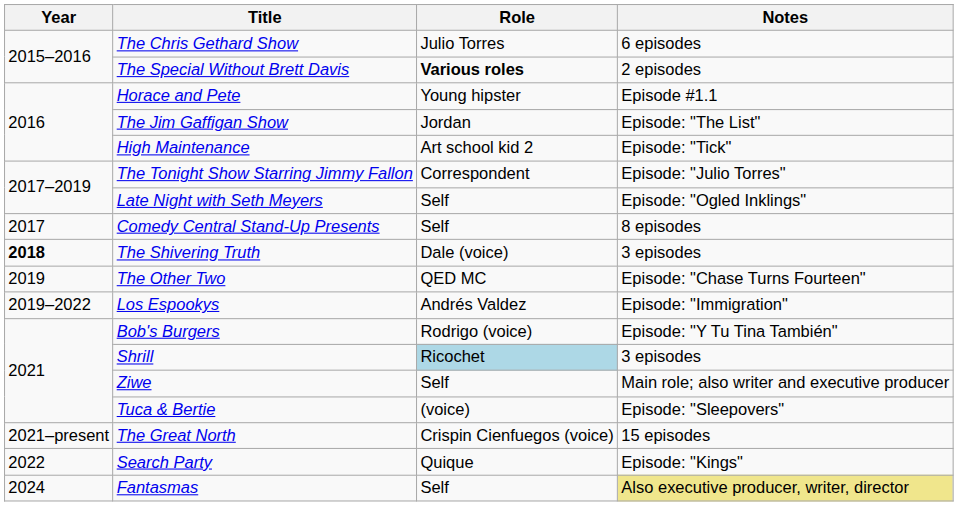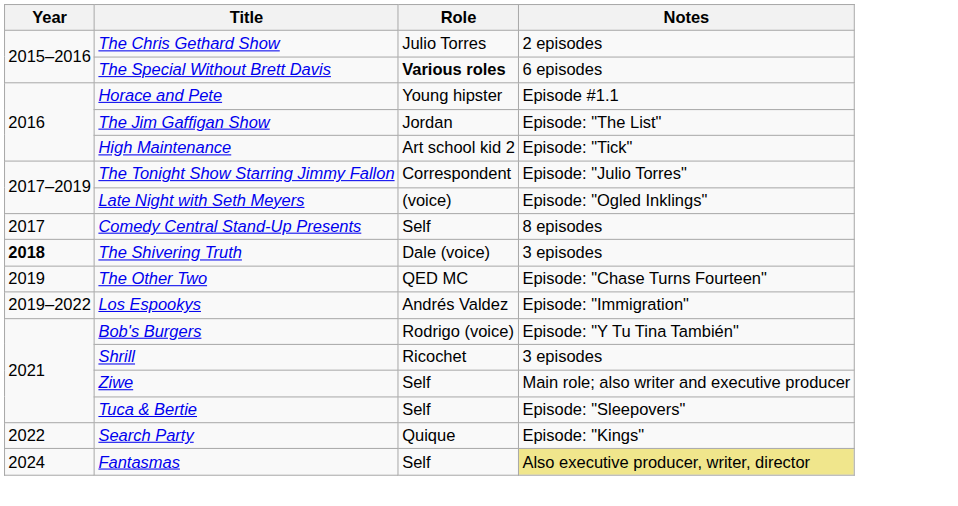The Chris Gethard Show | Notes: 6 episodes -> 2 episodes
The Special Without Brett Davis | Notes: 2 episodes -> 6 episodes
Late Night with Seth Meyers | Role: Self -> (voice)
Shrill | Role: lightblue background -> no background
Tuca & Bertie | Role: (voice) -> Self
- row: 2021–present | The Great North | Crispin Cienfuegos (voice) | 15 episodes
